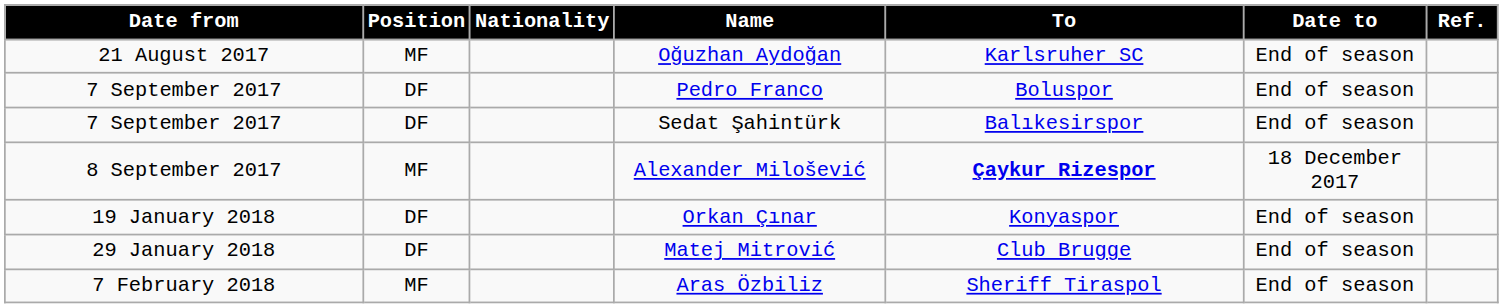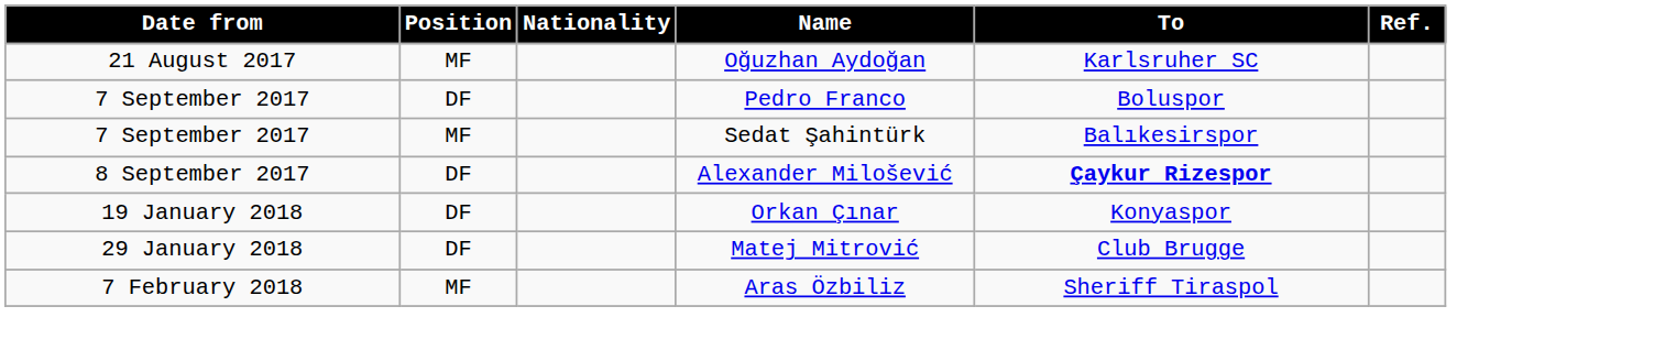- column: Date to | End of season | End of season | End of season | 18 December 2017 | End of season | End of season | End of season
Sedat Şahintürk | Position: DF -> MF
Alexander Milošević | Position: MF -> DF
